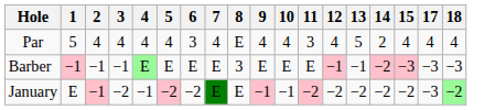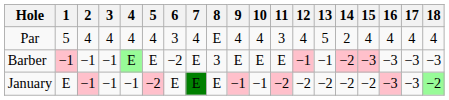+ column: 16 | 4 | −3 | −3
Barber | 6: E -> −2
January | 3: −2 -> −1
January | 6: −2 -> E
